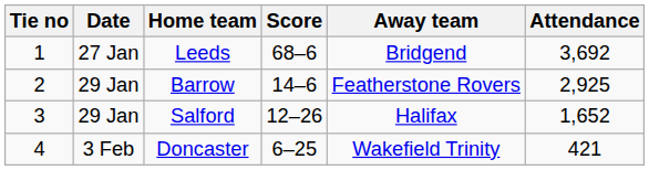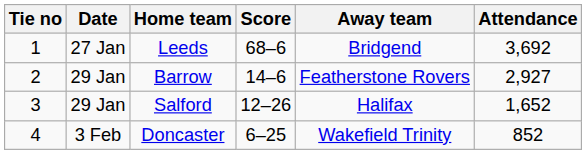Barrow | Attendance: 2,925 -> 2,927
Doncaster | Attendance: 421 -> 852
